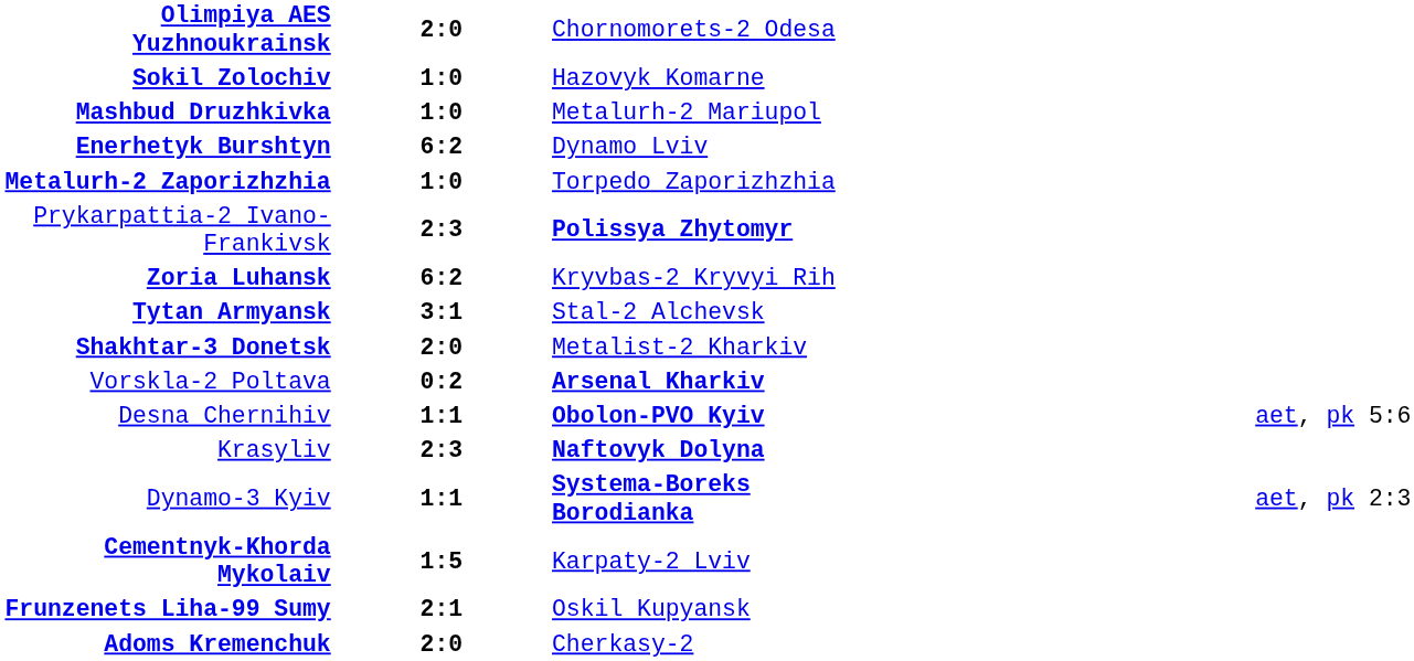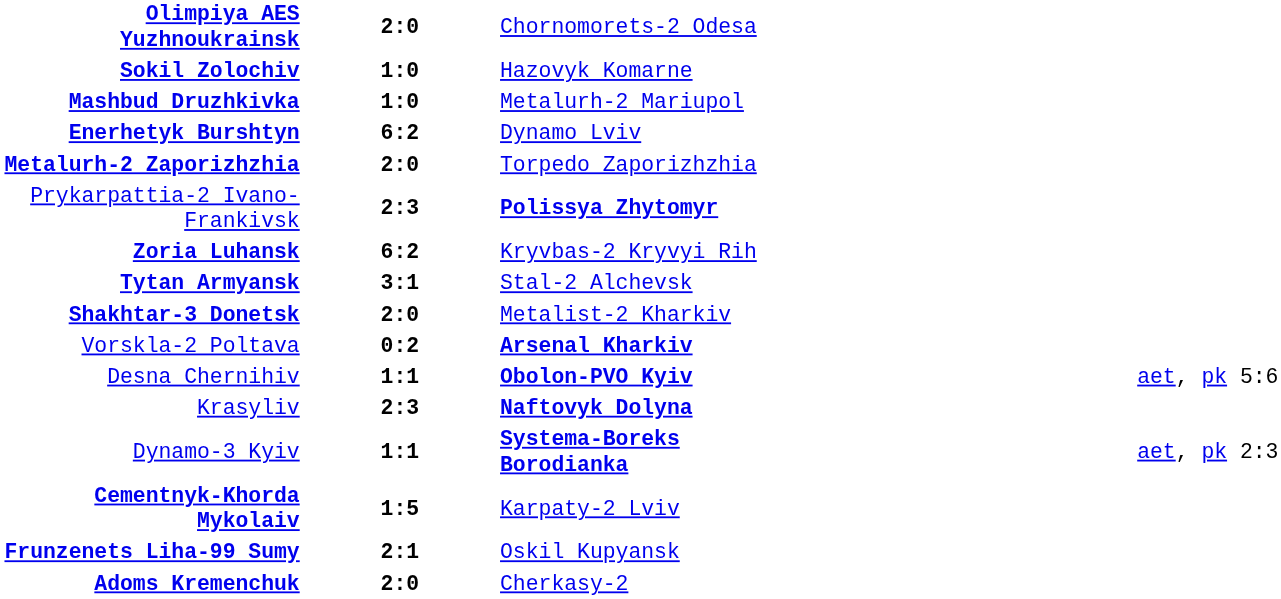Metalurh-2 Zaporizhzhia | column 2: 1:0 -> 2:0
